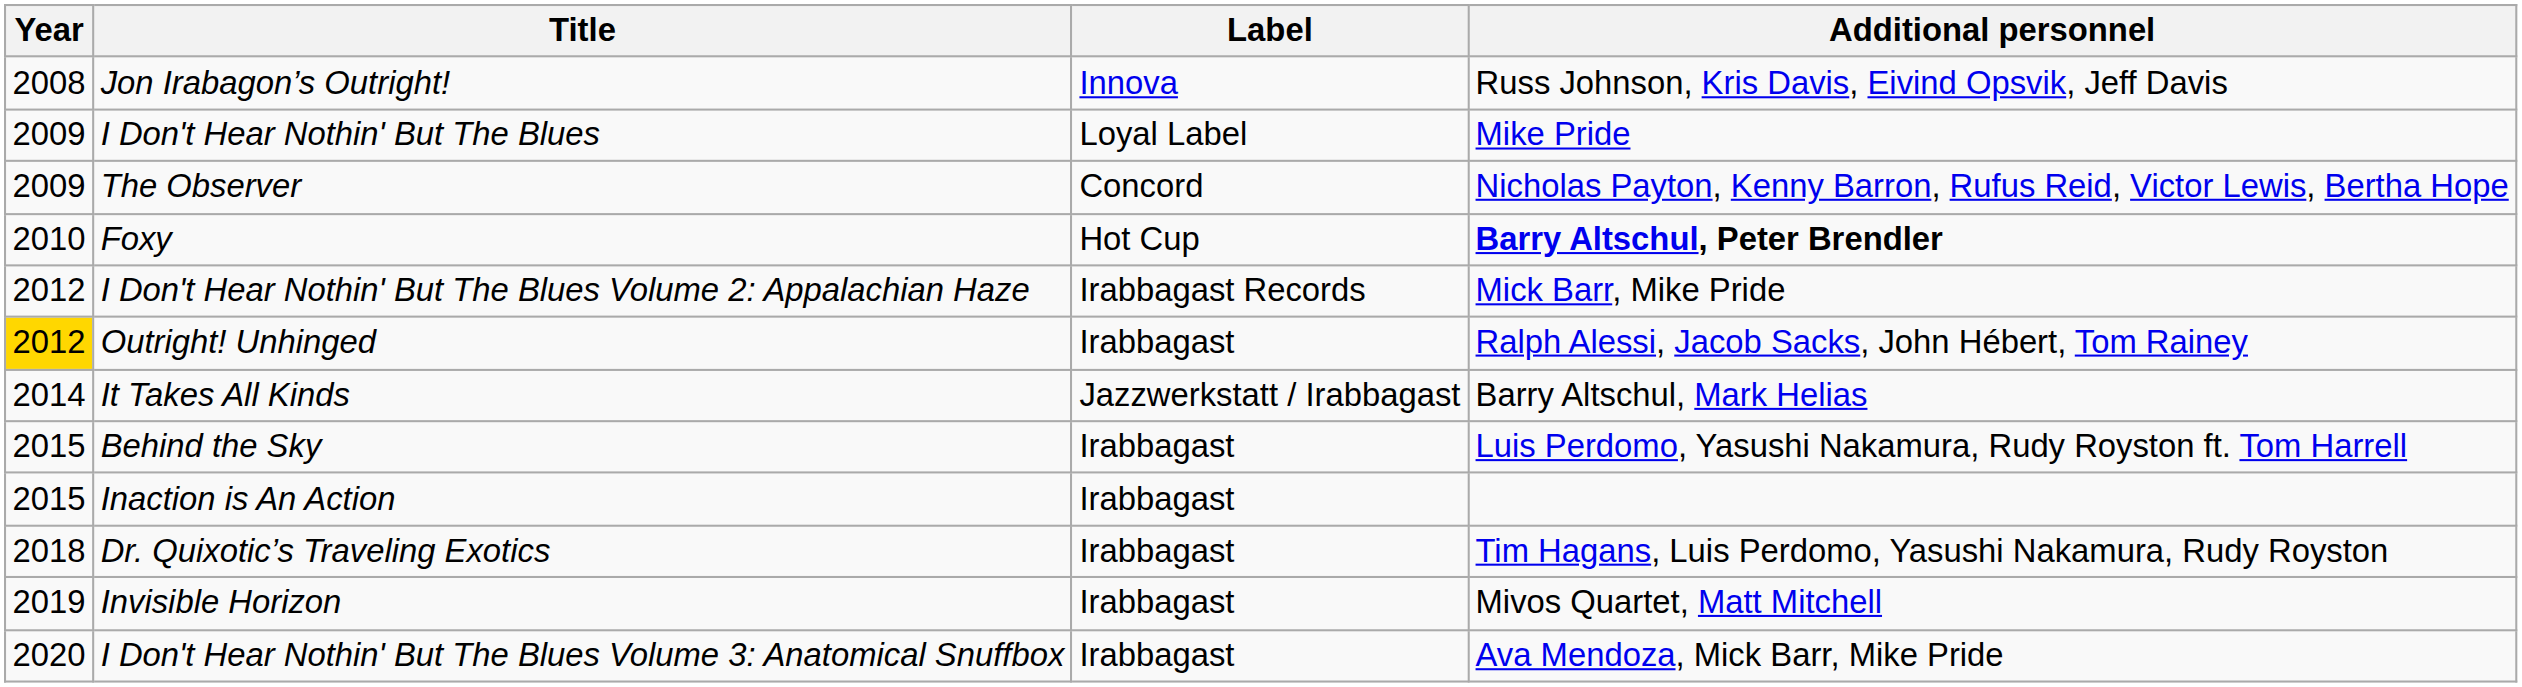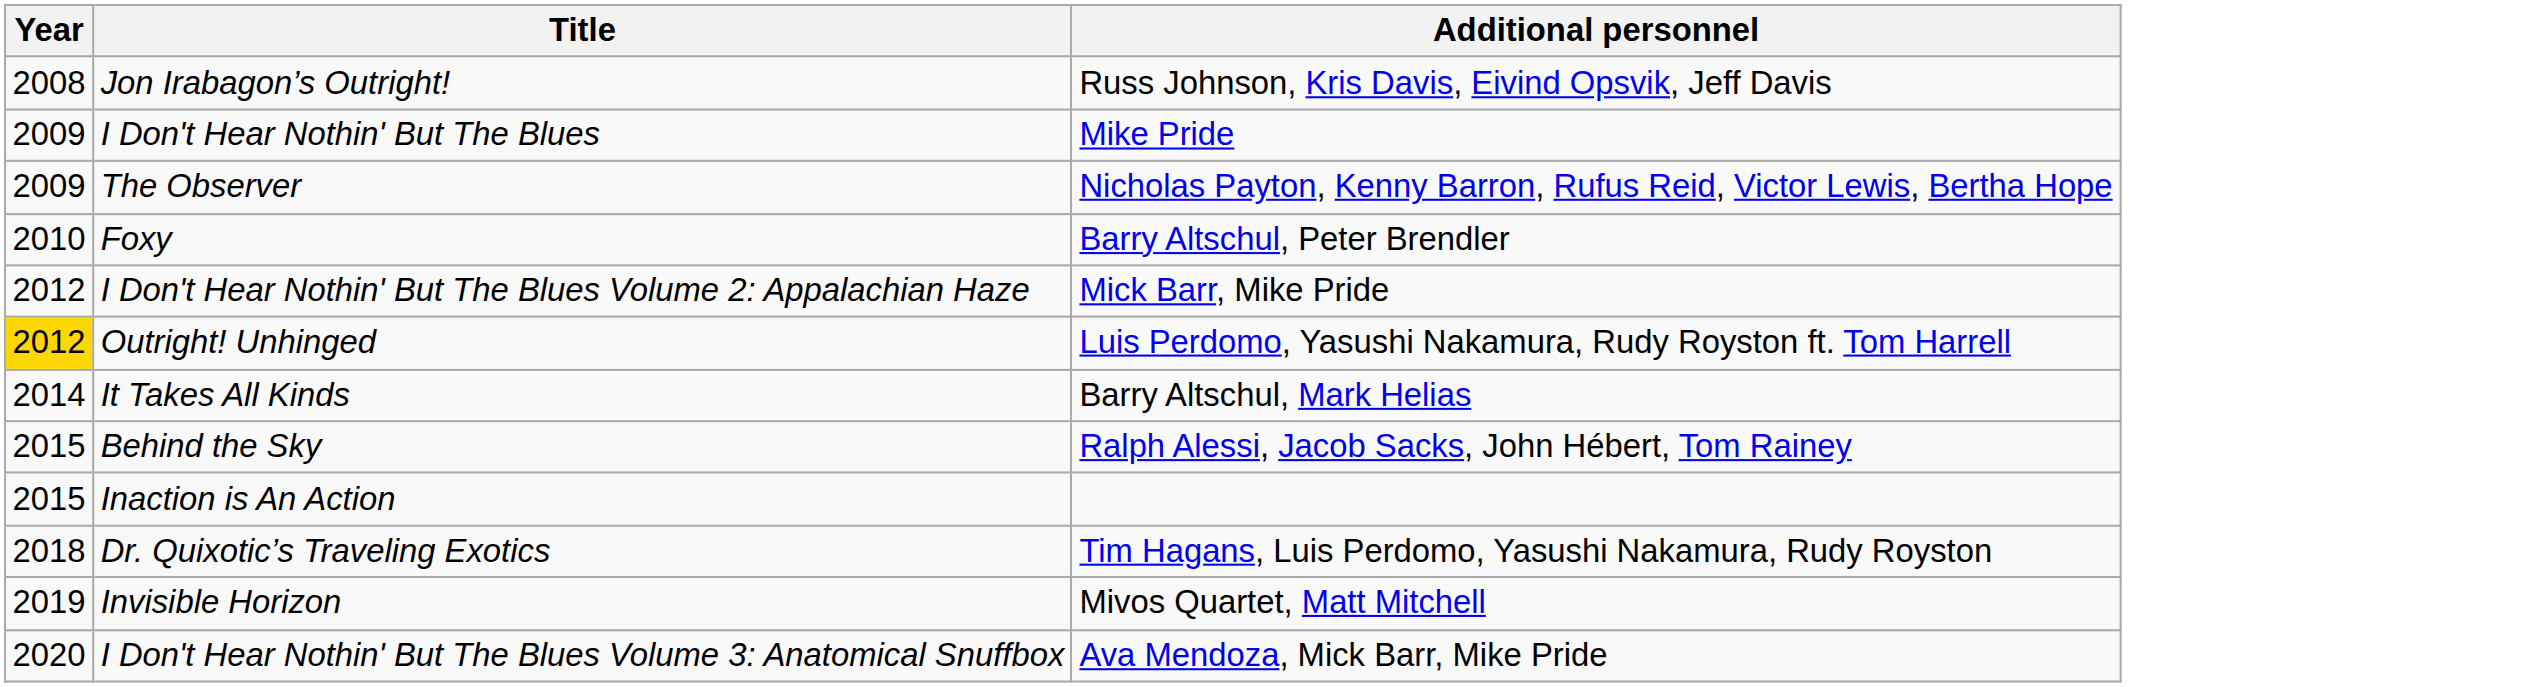- column: Label | Innova | Loyal Label | Concord | Hot Cup | Irabbagast Records | Irabbagast | Jazzwerkstatt / Irabbagast | Irabbagast | Irabbagast | Irabbagast | Irabbagast | Irabbagast
Foxy | Additional personnel: bold -> normal
Outright! Unhinged | Additional personnel: Ralph Alessi, Jacob Sacks, John Hébert, Tom Rainey -> Luis Perdomo, Yasushi Nakamura, Rudy Royston ft. Tom Harrell
Behind the Sky | Additional personnel: Luis Perdomo, Yasushi Nakamura, Rudy Royston ft. Tom Harrell -> Ralph Alessi, Jacob Sacks, John Hébert, Tom Rainey
